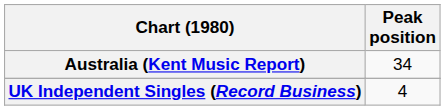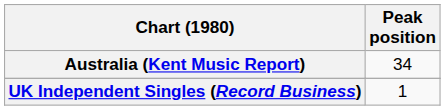UK Independent Singles (Record Business) | Peak position: 4 -> 1
